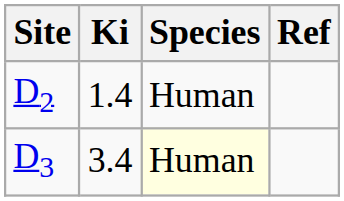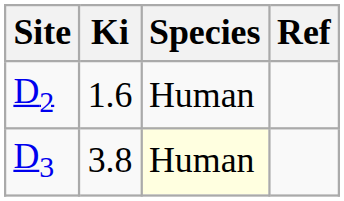D2 | Ki: 1.4 -> 1.6
D3 | Ki: 3.4 -> 3.8
